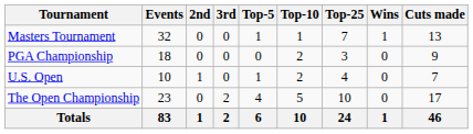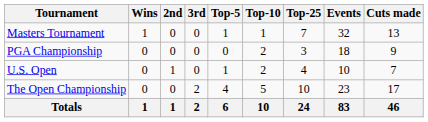columns swapped: Wins <-> Events
